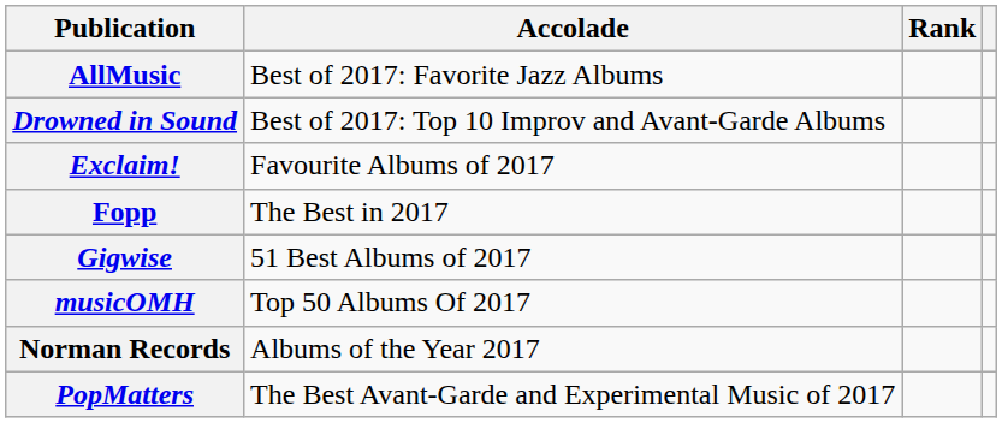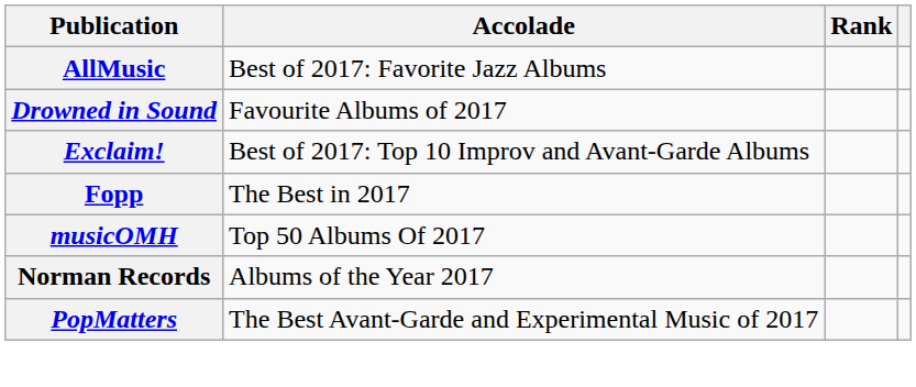Drowned in Sound | Accolade: Best of 2017: Top 10 Improv and Avant-Garde Albums -> Favourite Albums of 2017
Exclaim! | Accolade: Favourite Albums of 2017 -> Best of 2017: Top 10 Improv and Avant-Garde Albums
- row: Gigwise | 51 Best Albums of 2017
